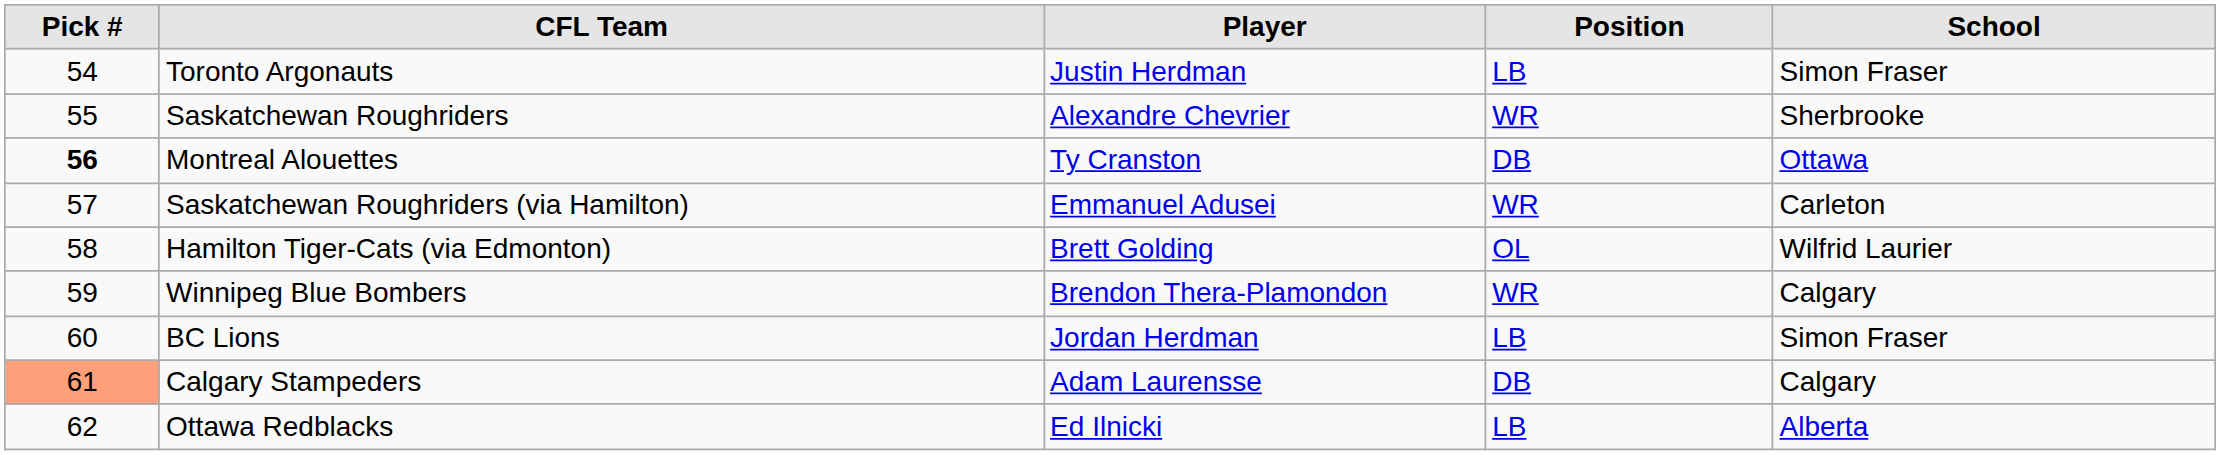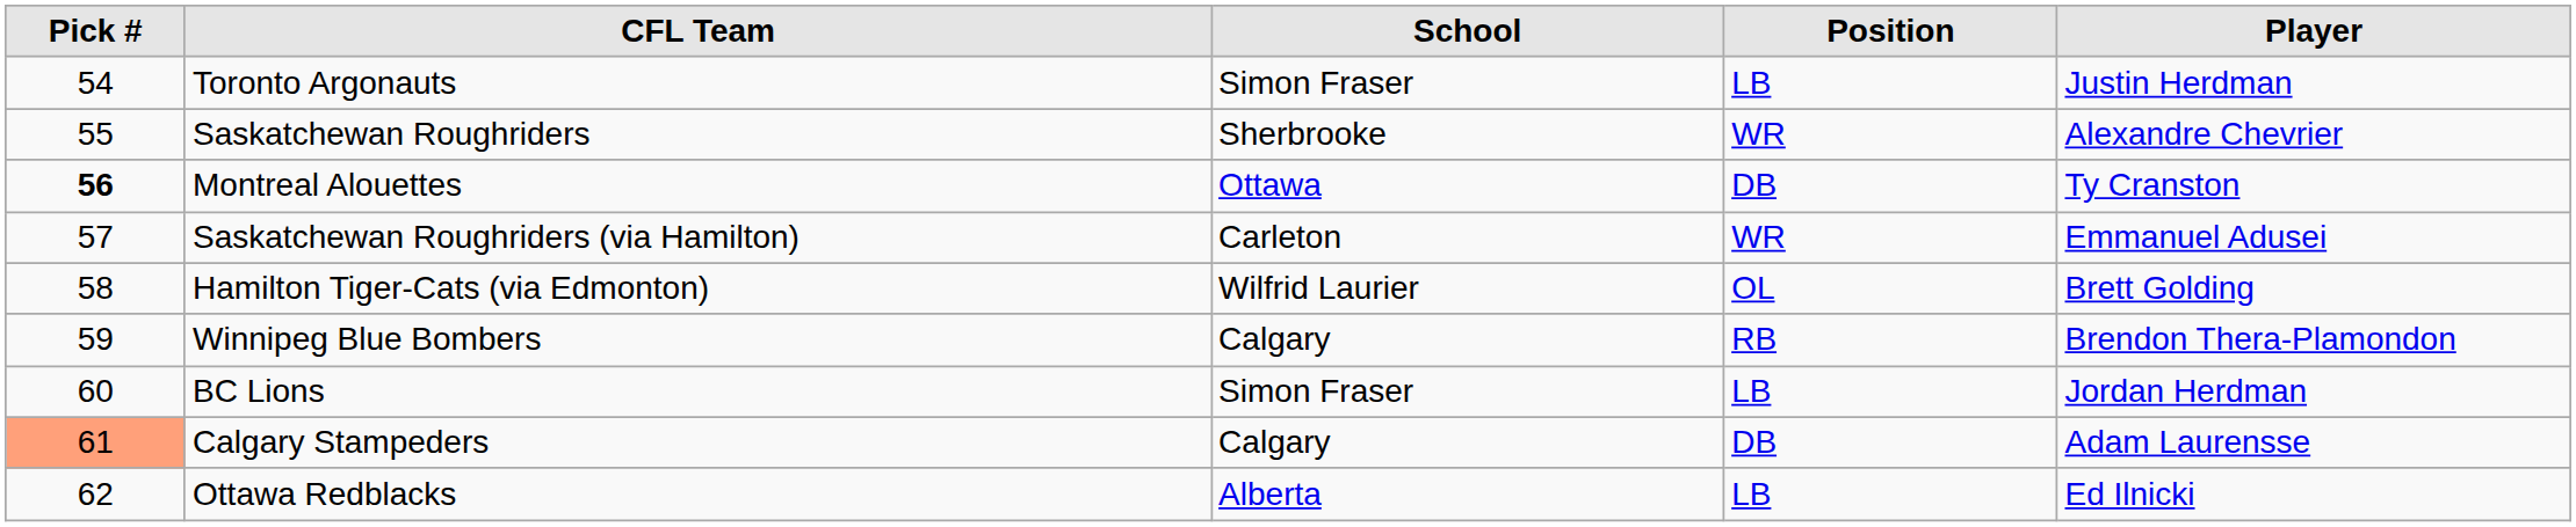columns swapped: Player <-> School
Winnipeg Blue Bombers | Position: WR -> RB
